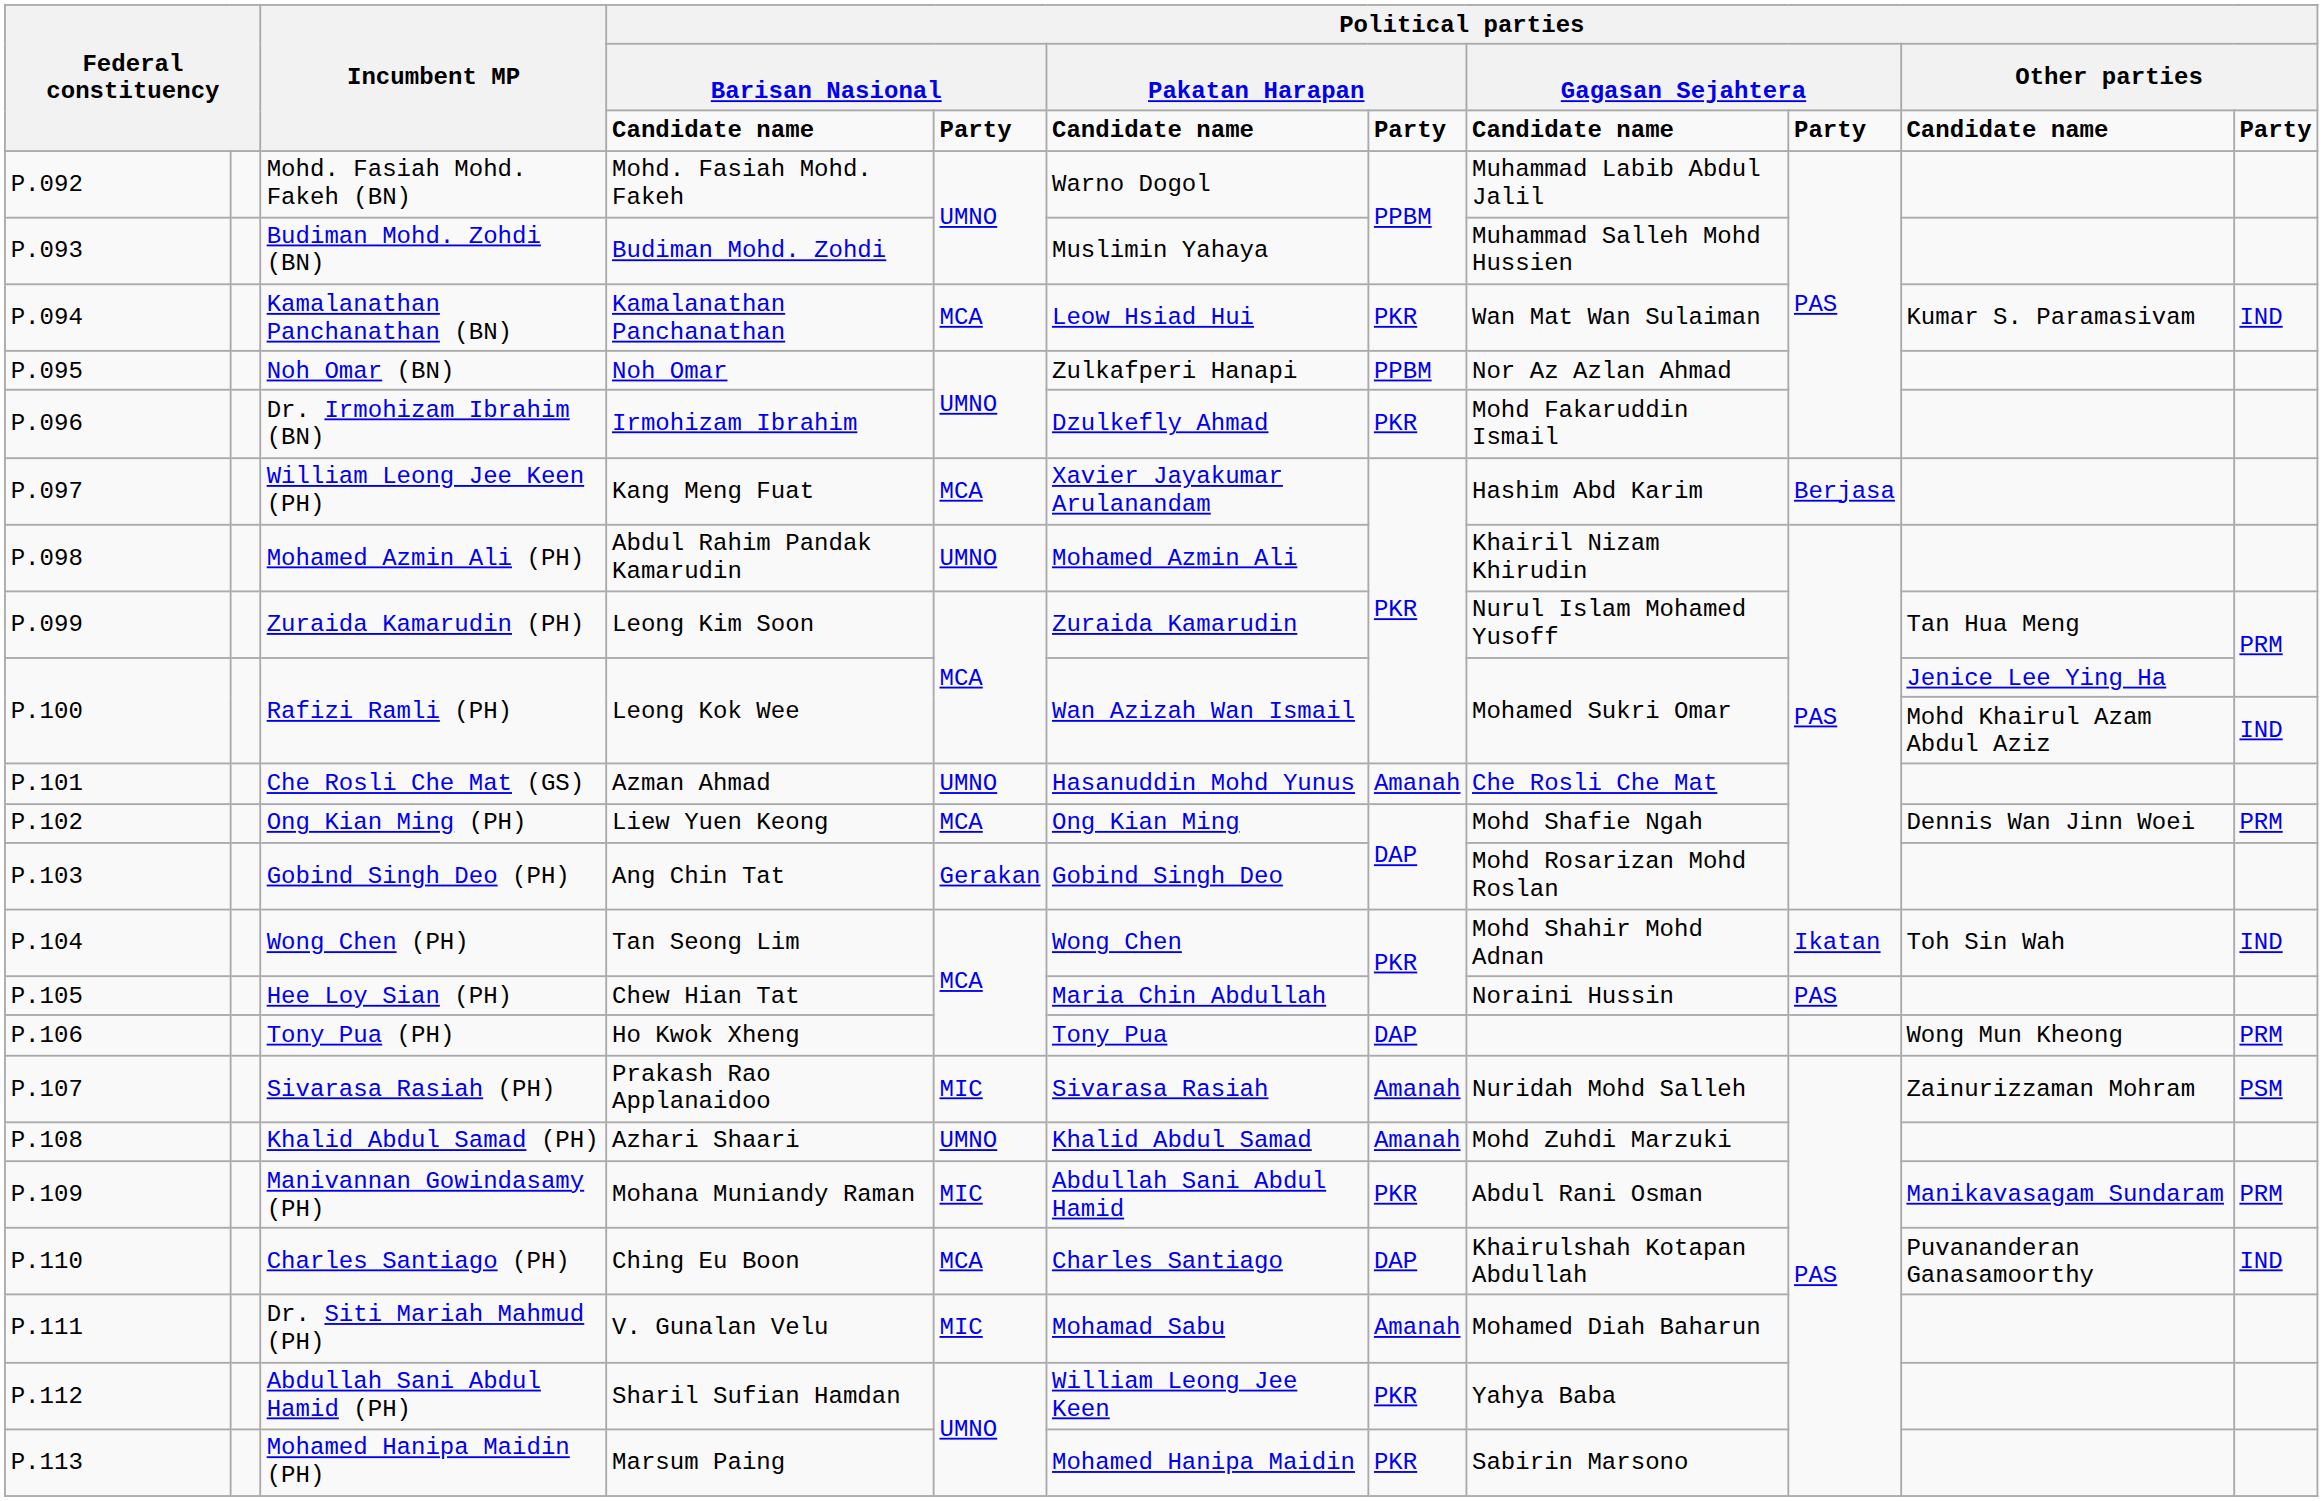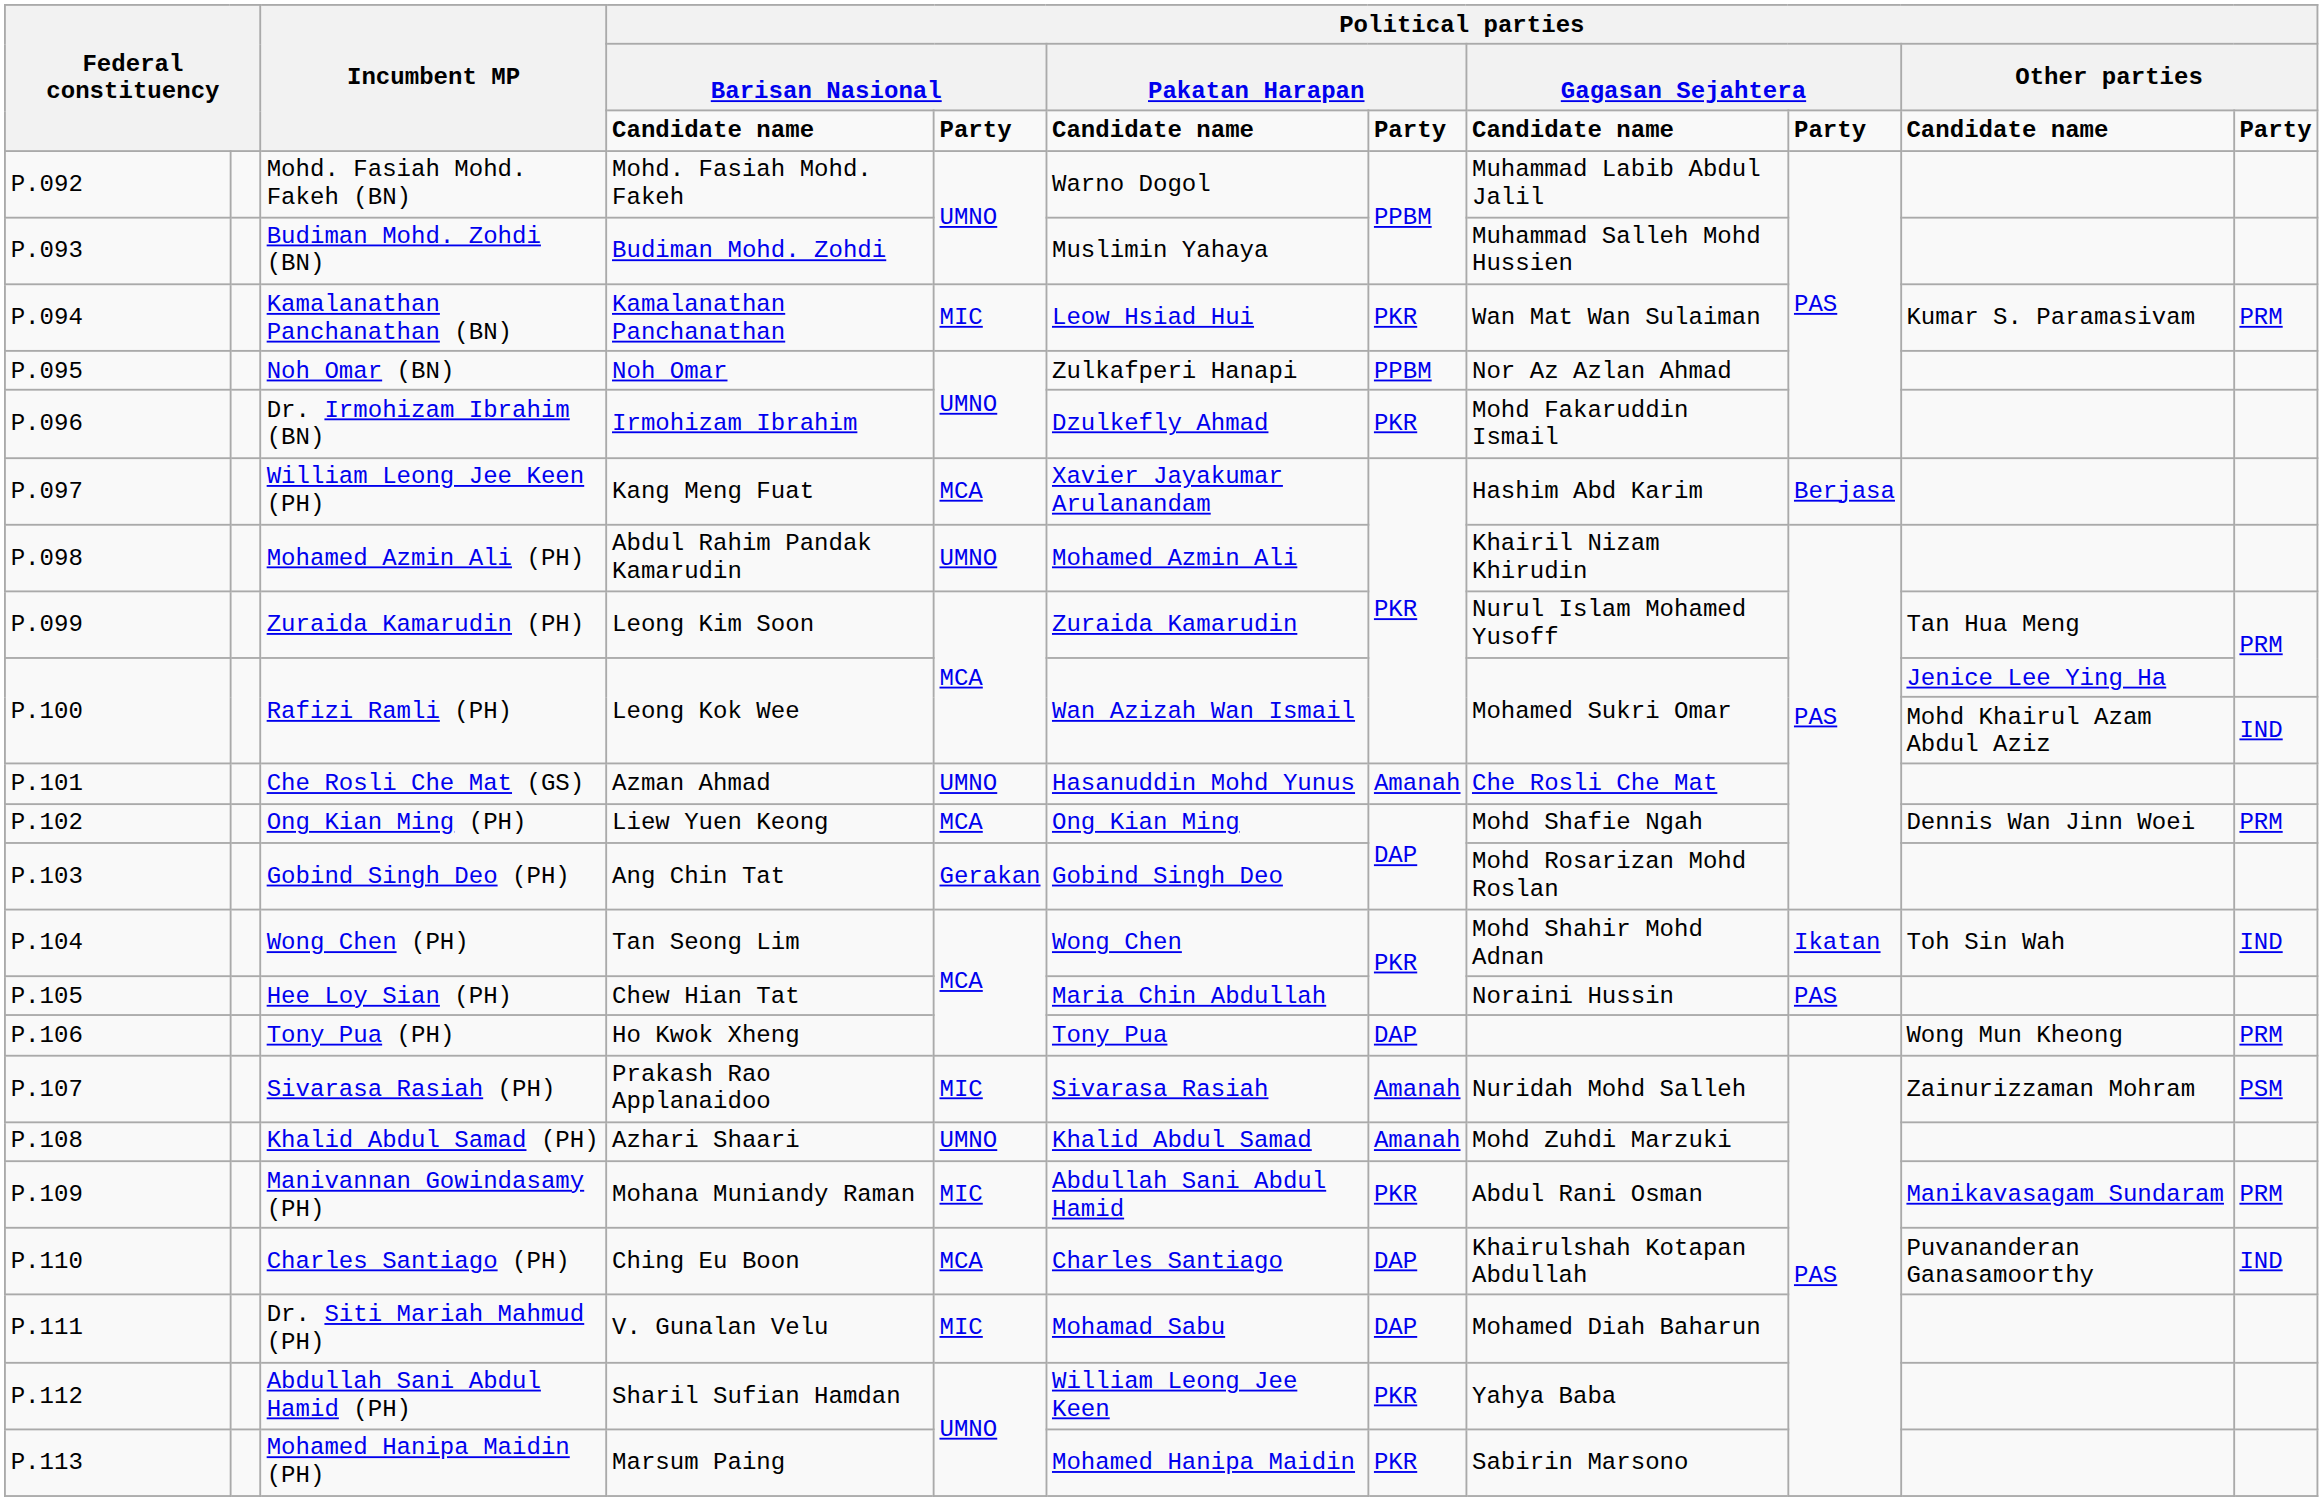Kamalanathan Panchanathan (BN) | column 5: MCA -> MIC
Kamalanathan Panchanathan (BN) | column 11: IND -> PRM
Dr. Siti Mariah Mahmud (PH) | column 7: Amanah -> DAP
